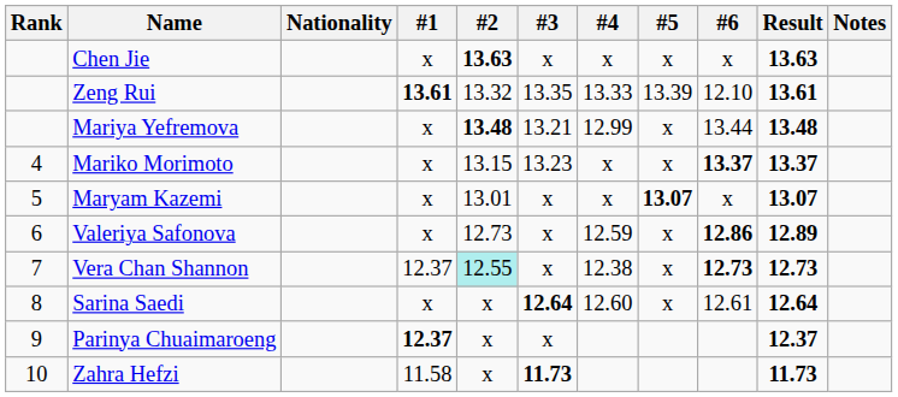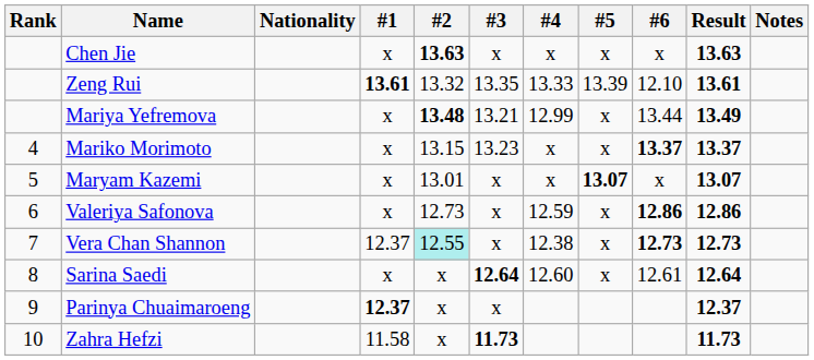Mariya Yefremova | Result: 13.48 -> 13.49
Valeriya Safonova | Result: 12.89 -> 12.86
